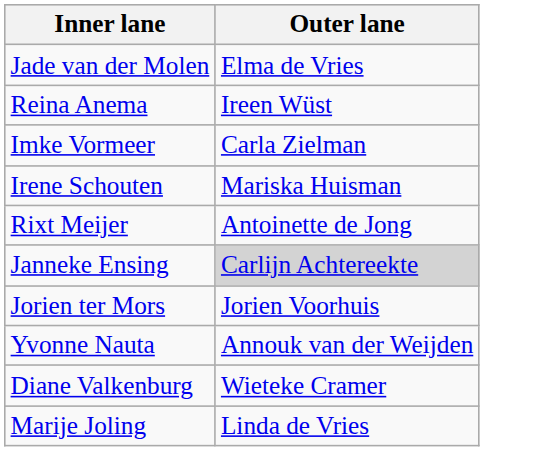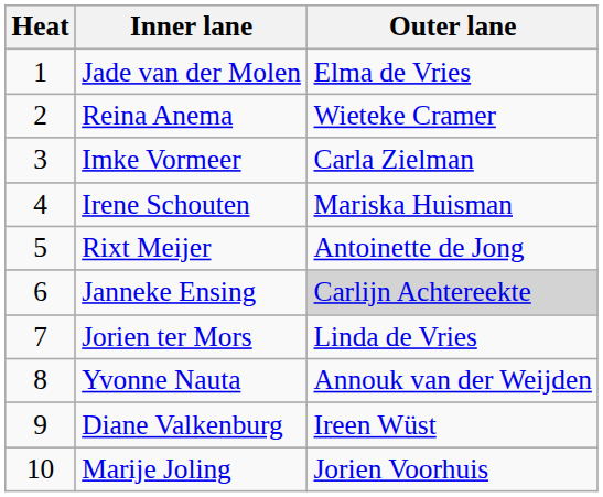+ column: Heat | 1 | 2 | 3 | 4 | 5 | 6 | 7 | 8 | 9 | 10
Reina Anema | Outer lane: Ireen Wüst -> Wieteke Cramer
Jorien ter Mors | Outer lane: Jorien Voorhuis -> Linda de Vries
Diane Valkenburg | Outer lane: Wieteke Cramer -> Ireen Wüst
Marije Joling | Outer lane: Linda de Vries -> Jorien Voorhuis
